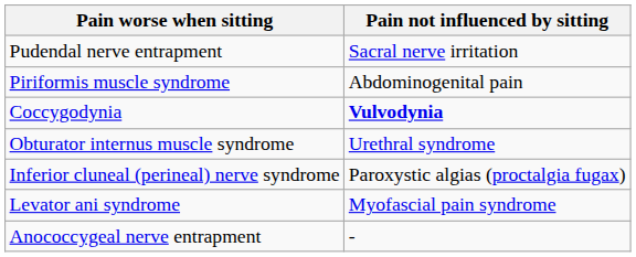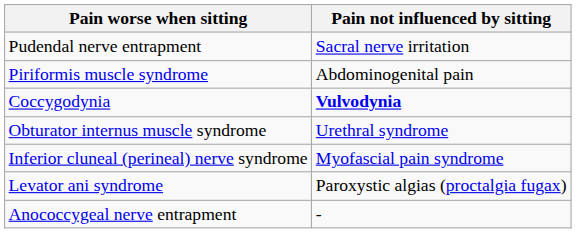Inferior cluneal (perineal) nerve syndrome | Pain not influenced by sitting: Paroxystic algias (proctalgia fugax) -> Myofascial pain syndrome
Levator ani syndrome | Pain not influenced by sitting: Myofascial pain syndrome -> Paroxystic algias (proctalgia fugax)
